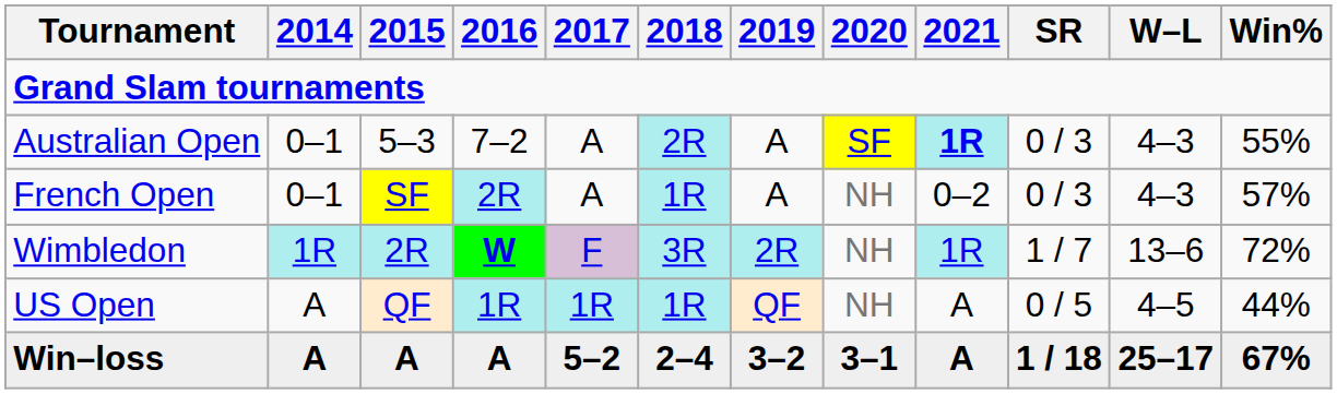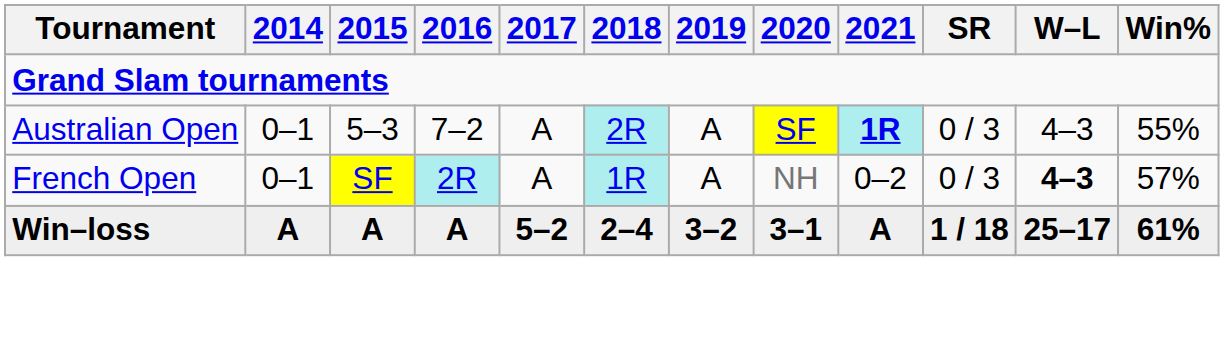French Open | W–L: normal -> bold
- row: Wimbledon | 1R | 2R | W | F | 3R | 2R | NH | 1R | 1 / 7 | 13–6 | 72%
- row: US Open | A | QF | 1R | 1R | 1R | QF | NH | A | 0 / 5 | 4–5 | 44%
Win–loss | Win%: 67% -> 61%
